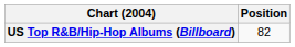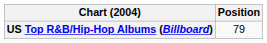US Top R&B/Hip-Hop Albums (Billboard) | Position: 82 -> 79
